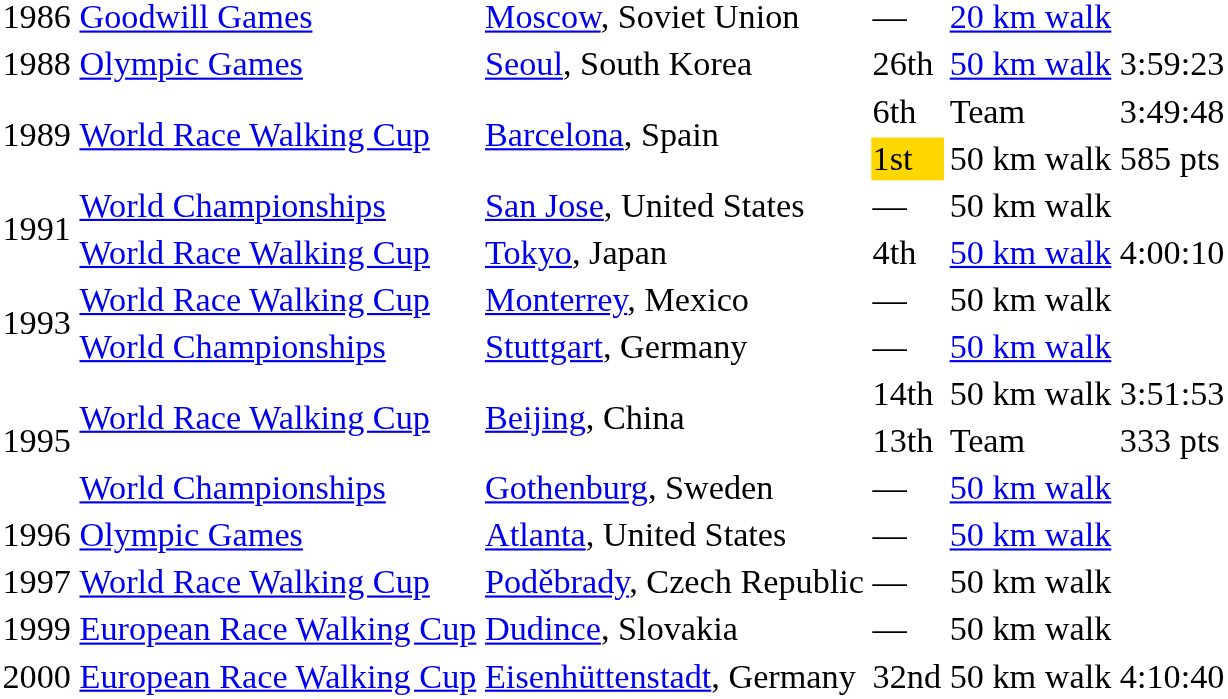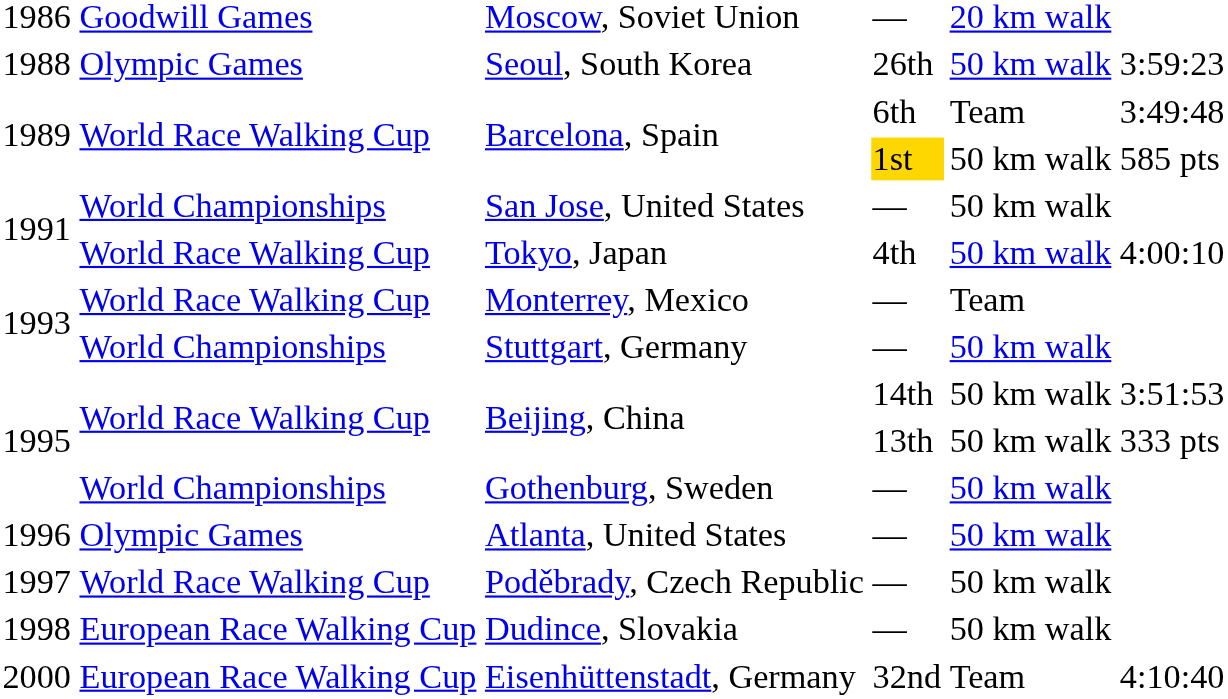Monterrey, Mexico | column 5: 50 km walk -> Team
Beijing, China / 13th | column 5: Team -> 50 km walk
Dudince, Slovakia | column 1: 1999 -> 1998
Eisenhüttenstadt, Germany | column 5: 50 km walk -> Team
